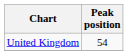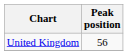United Kingdom | Peak position: 54 -> 56
